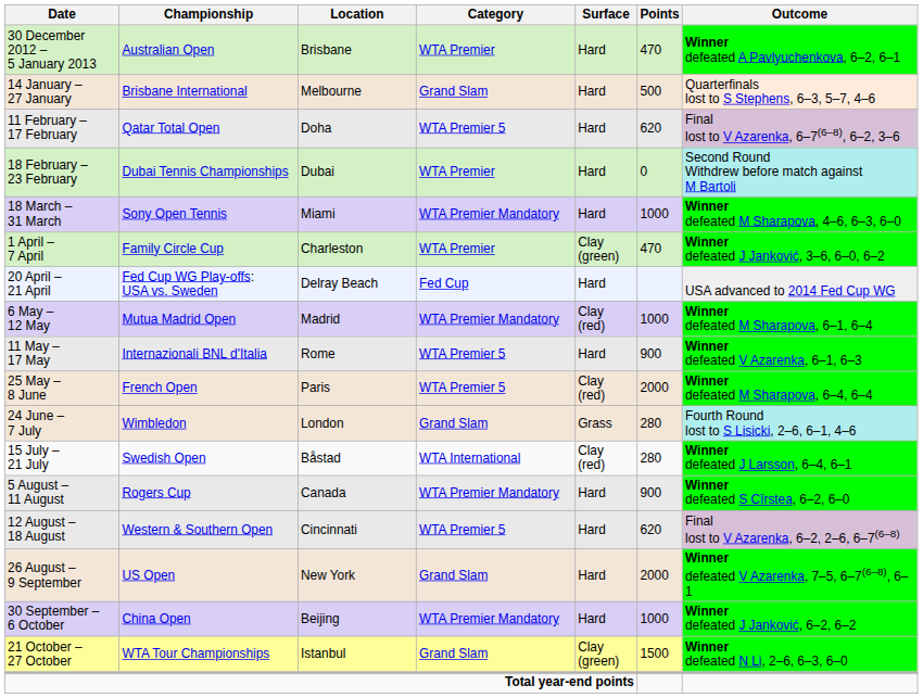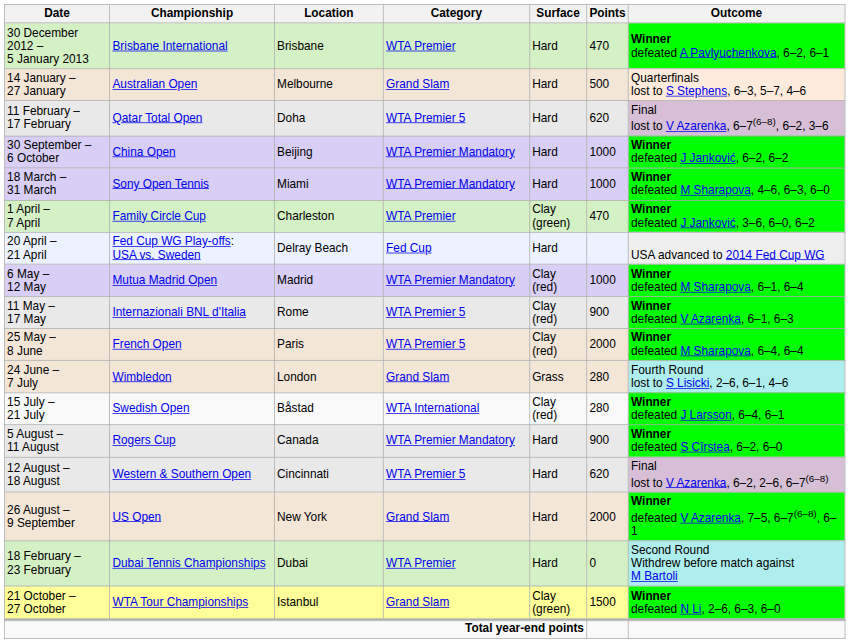30 December 2012 – 5 January 2013 | Championship: Australian Open -> Brisbane International
14 January – 27 January | Championship: Brisbane International -> Australian Open
rows swapped: 18 February – 23 February <-> 30 September – 6 October
11 May – 17 May | Surface: Hard -> Clay (red)
